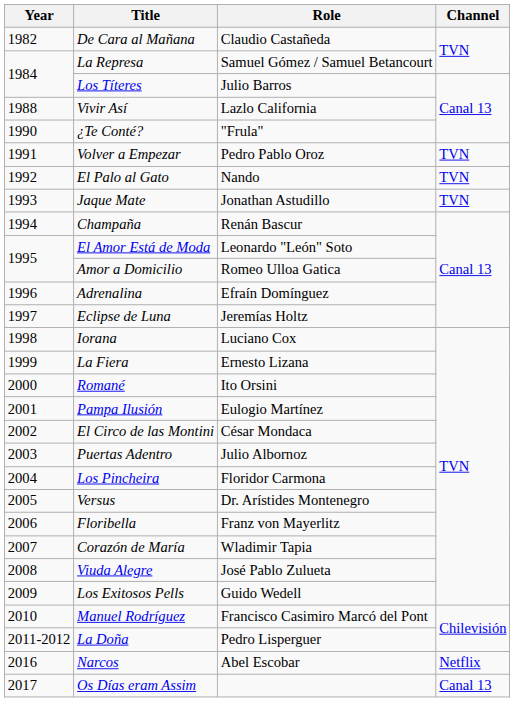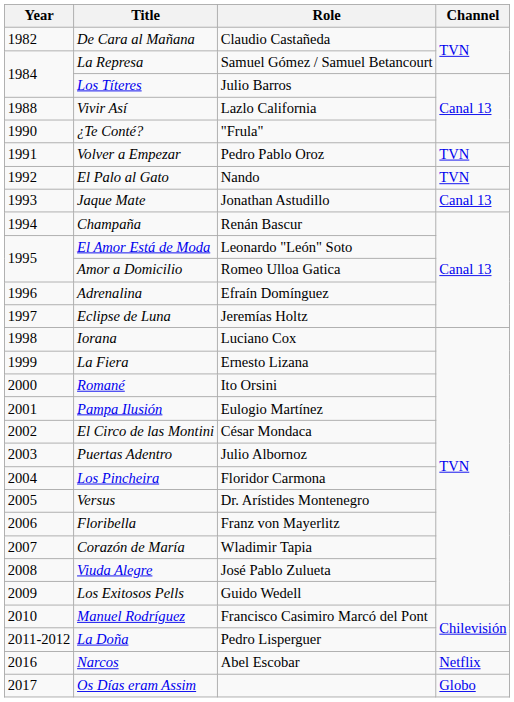Jaque Mate | Channel: TVN -> Canal 13
Os Días eram Assim | Channel: Canal 13 -> Globo
